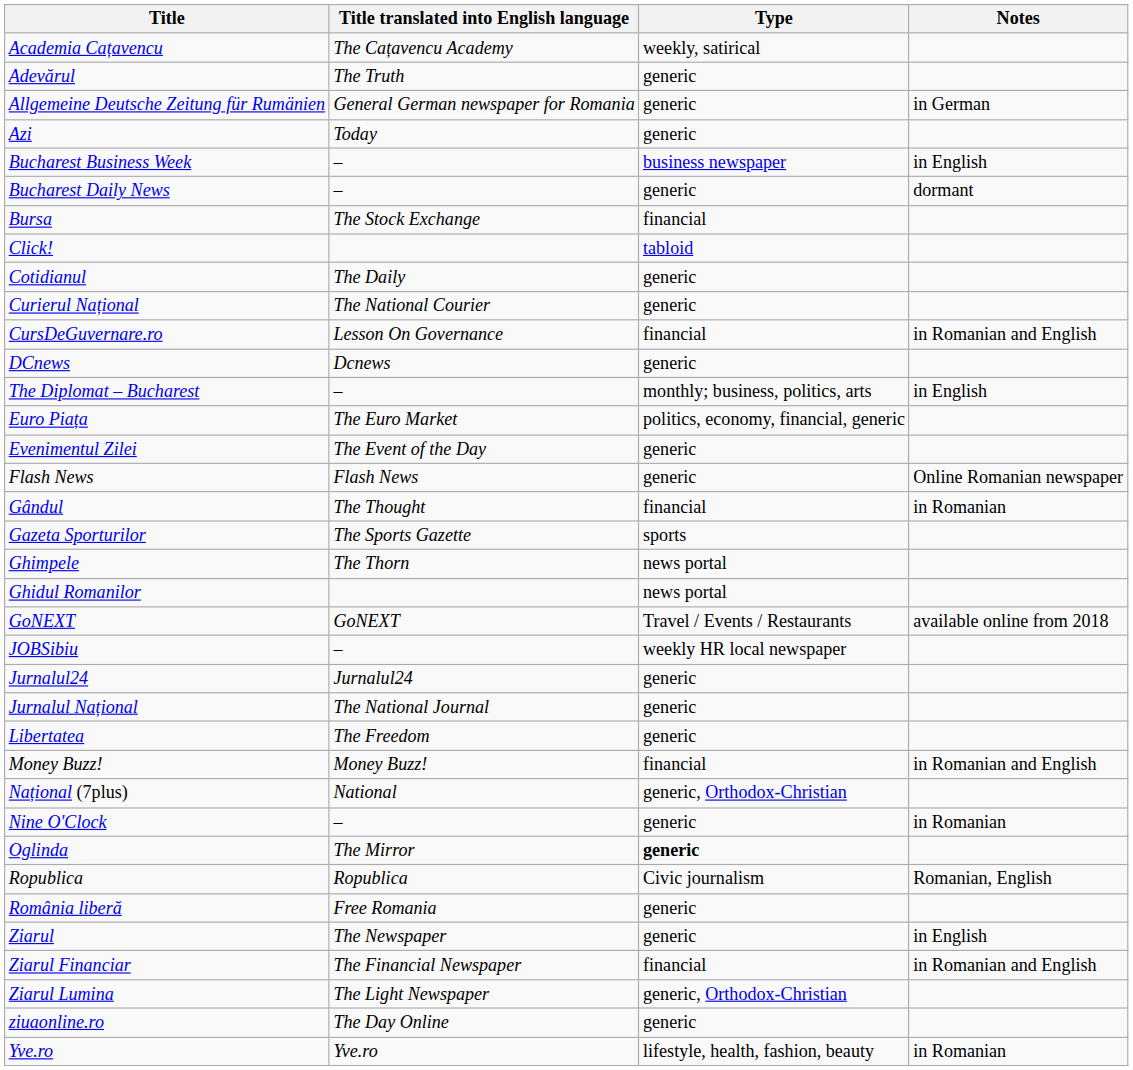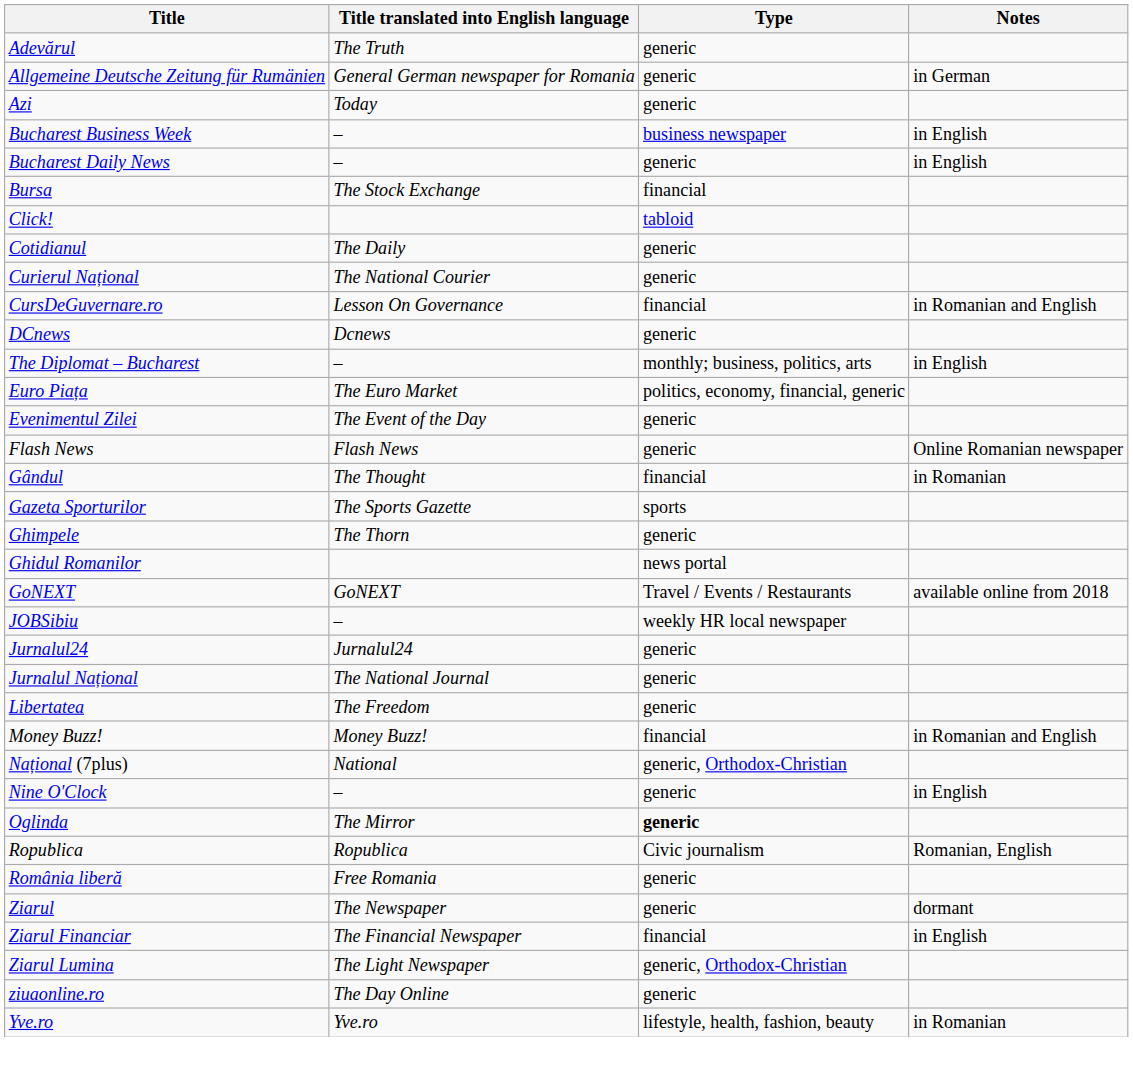- row: Academia Cațavencu | The Cațavencu Academy | weekly, satirical
Bucharest Daily News | Notes: dormant -> in English
Ghimpele | Type: news portal -> generic
Nine O'Clock | Notes: in Romanian -> in English
Ziarul | Notes: in English -> dormant
Ziarul Financiar | Notes: in Romanian and English -> in English
